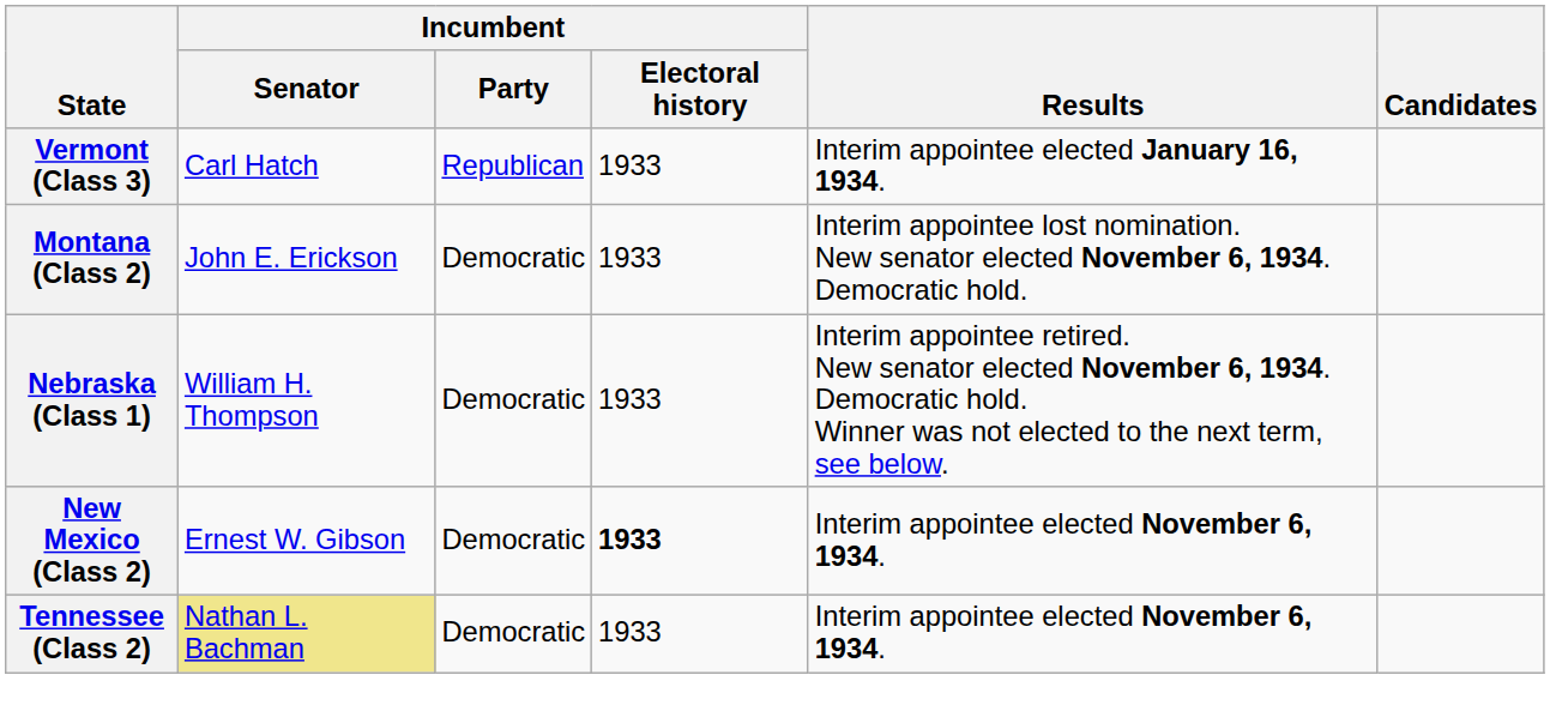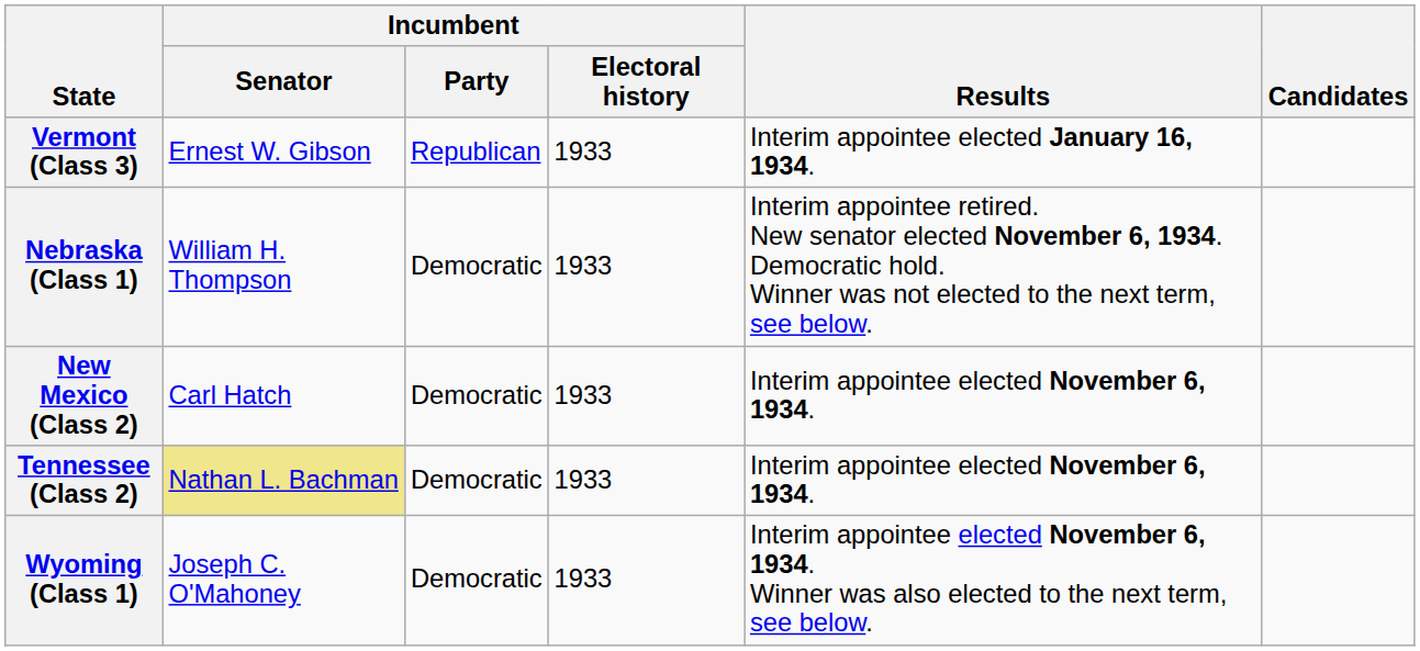Vermont (Class 3) | Incumbent / Senator: Carl Hatch -> Ernest W. Gibson
- row: Montana (Class 2) | John E. Erickson | Democratic | 1933 | Interim appointee lost nomination. New senator elected November 6, 1934. Democratic hold.
New Mexico (Class 2) | Incumbent / Senator: Ernest W. Gibson -> Carl Hatch
New Mexico (Class 2) | Incumbent / Electoral history: bold -> normal
+ row: Wyoming (Class 1) | Joseph C. O'Mahoney | Democratic | 1933 | Interim appointee elected November 6, 1934. Winner was also elected to the next term, see below.
